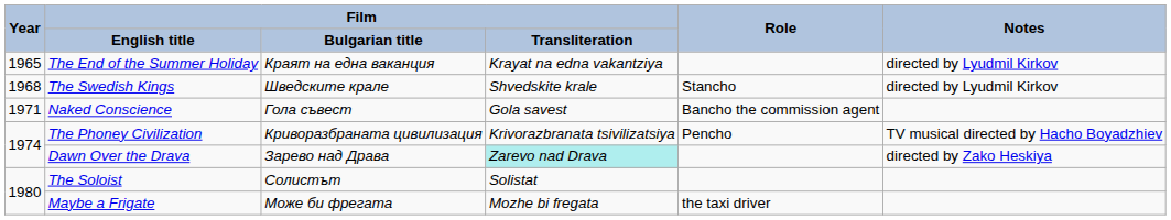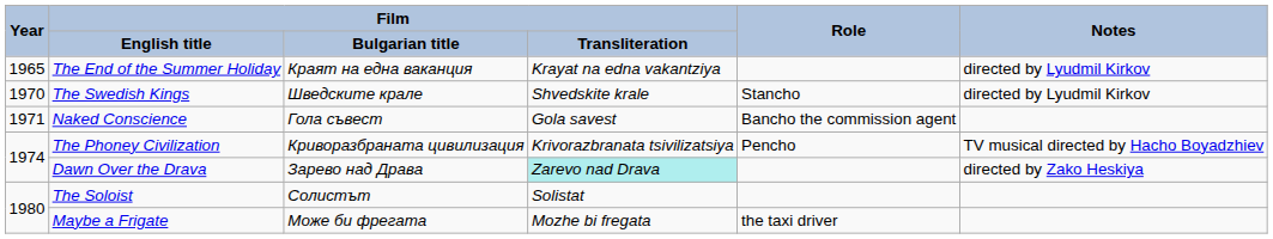The Swedish Kings | Year: 1968 -> 1970
